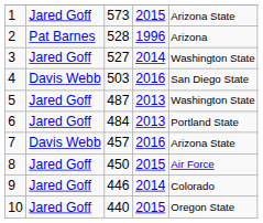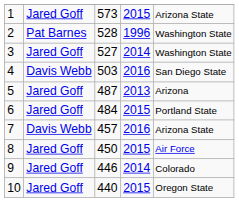2 | column 5: Arizona -> Washington State
5 | column 5: Washington State -> Arizona
6 | column 4: 2013 -> 2015
